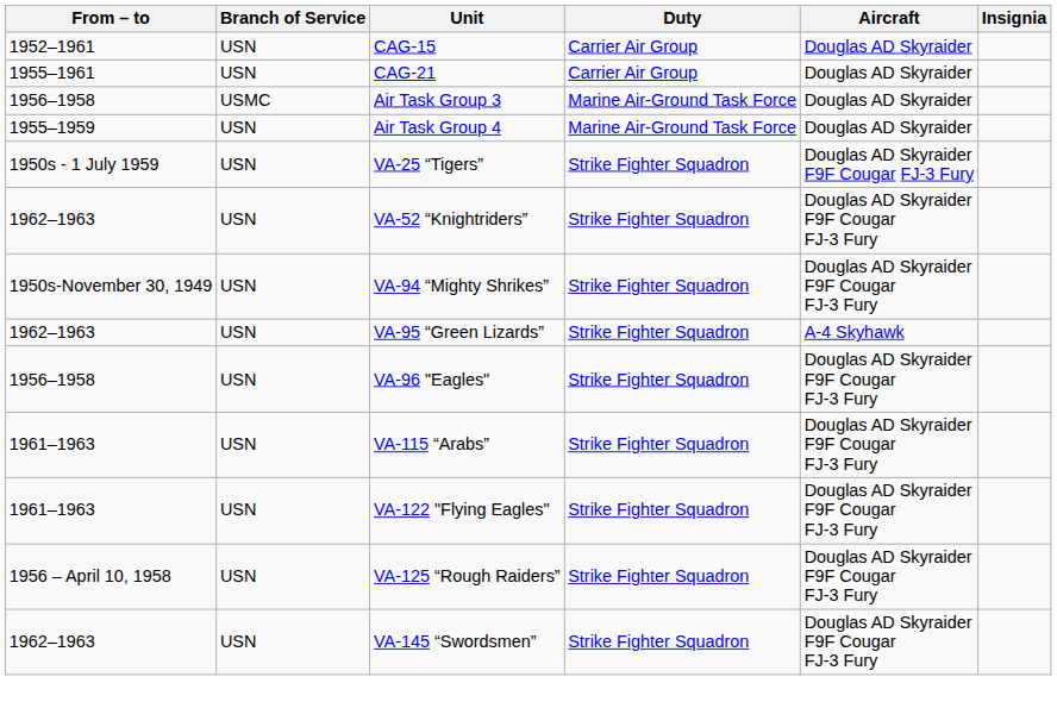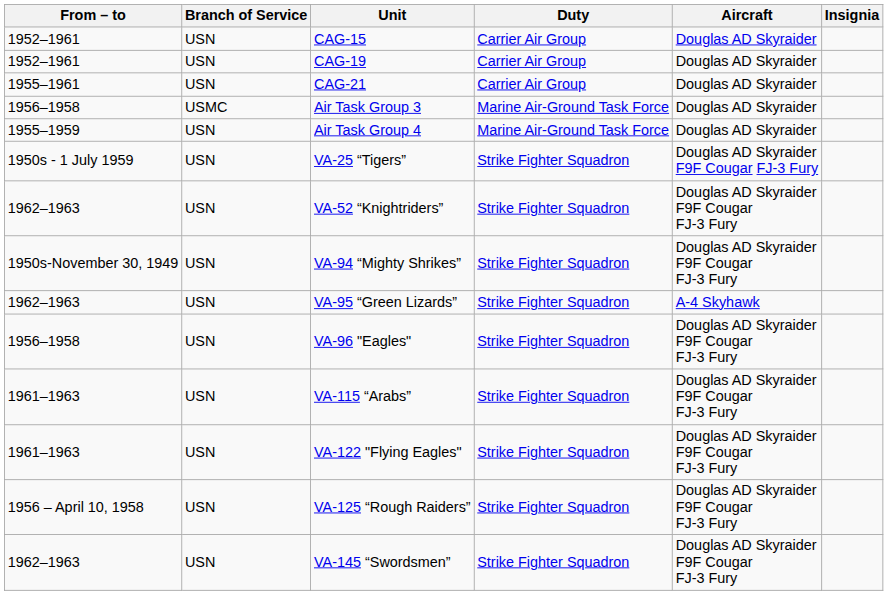+ row: 1952–1961 | USN | CAG-19 | Carrier Air Group | Douglas AD Skyraider
